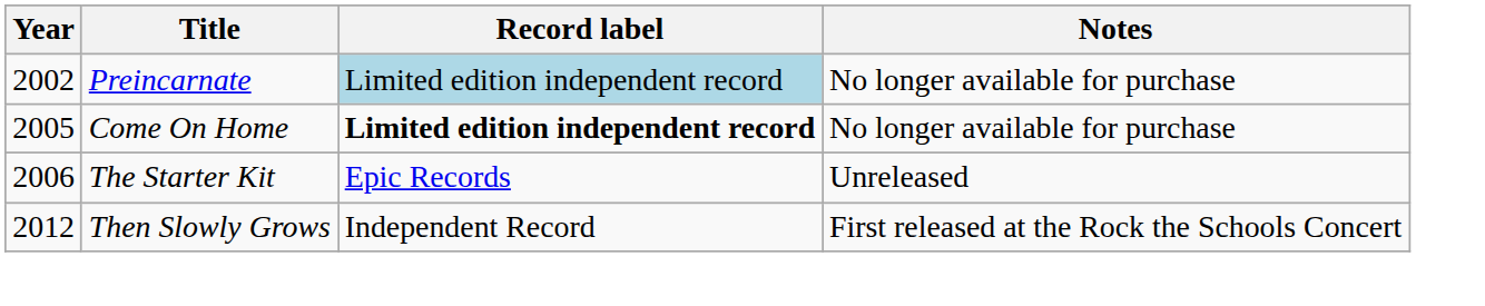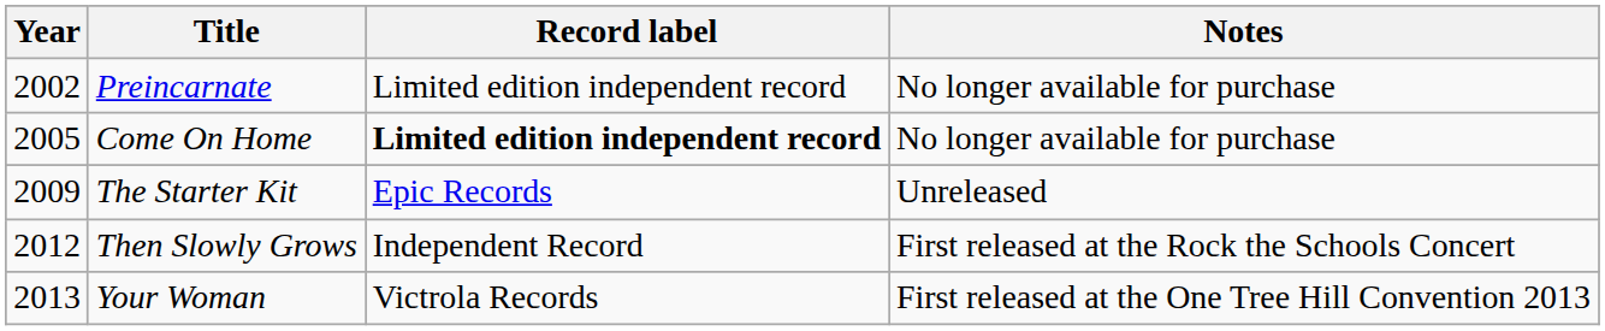Preincarnate | Record label: lightblue background -> no background
The Starter Kit | Year: 2006 -> 2009
+ row: 2013 | Your Woman | Victrola Records | First released at the One Tree Hill Convention 2013
